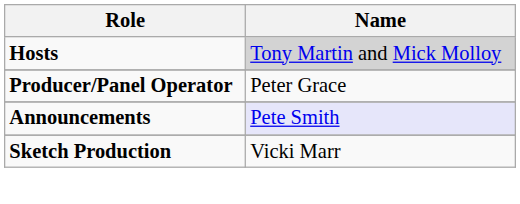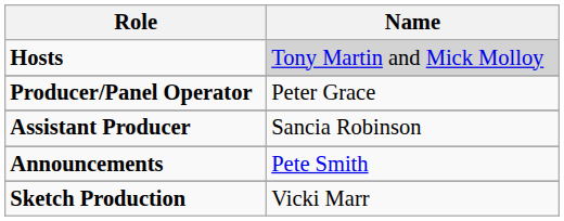+ row: Assistant Producer | Sancia Robinson
Announcements | Name: lavender background -> no background
